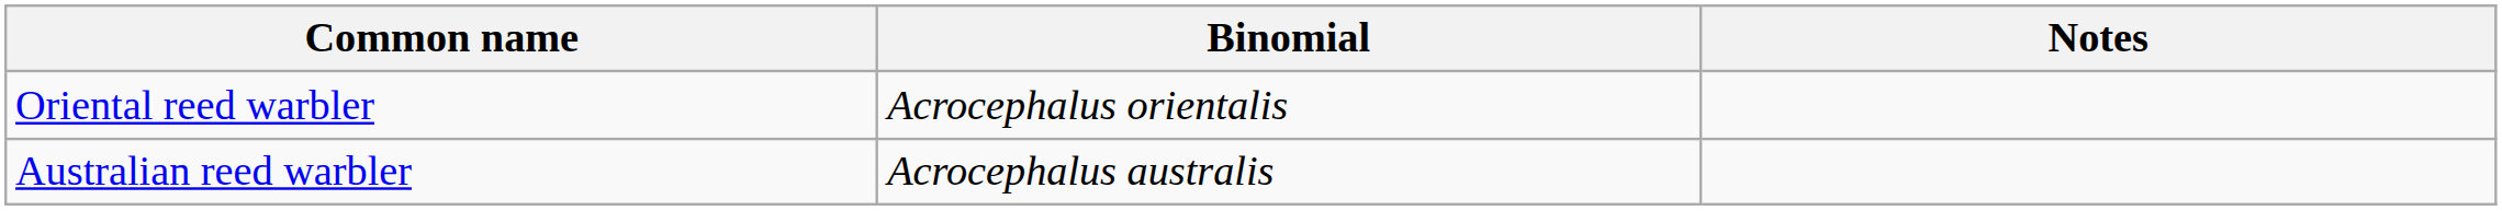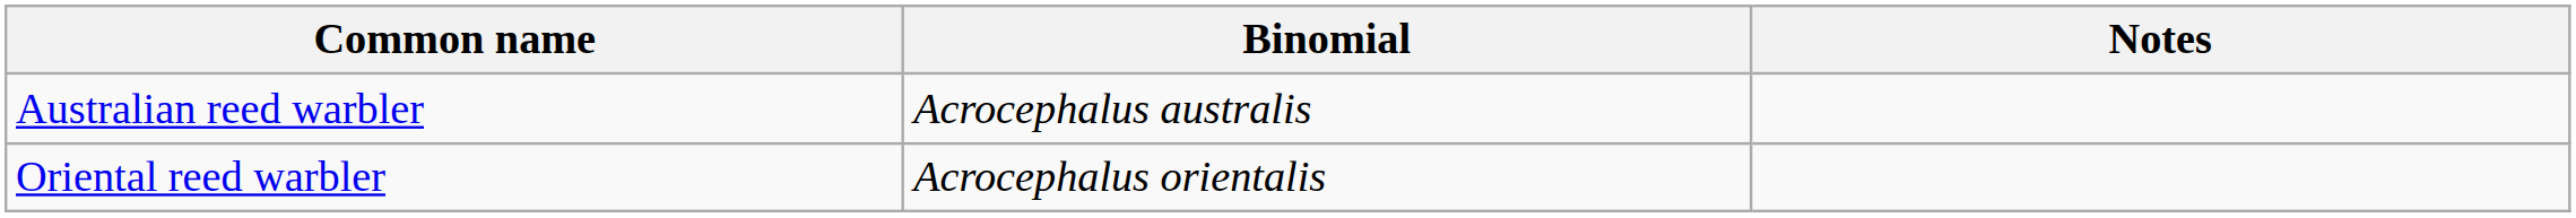rows swapped: Oriental reed warbler <-> Australian reed warbler
